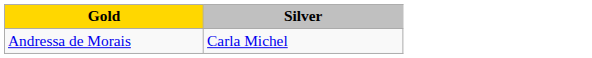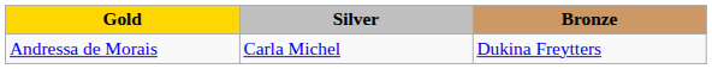+ column: Bronze | Dukina Freytters
